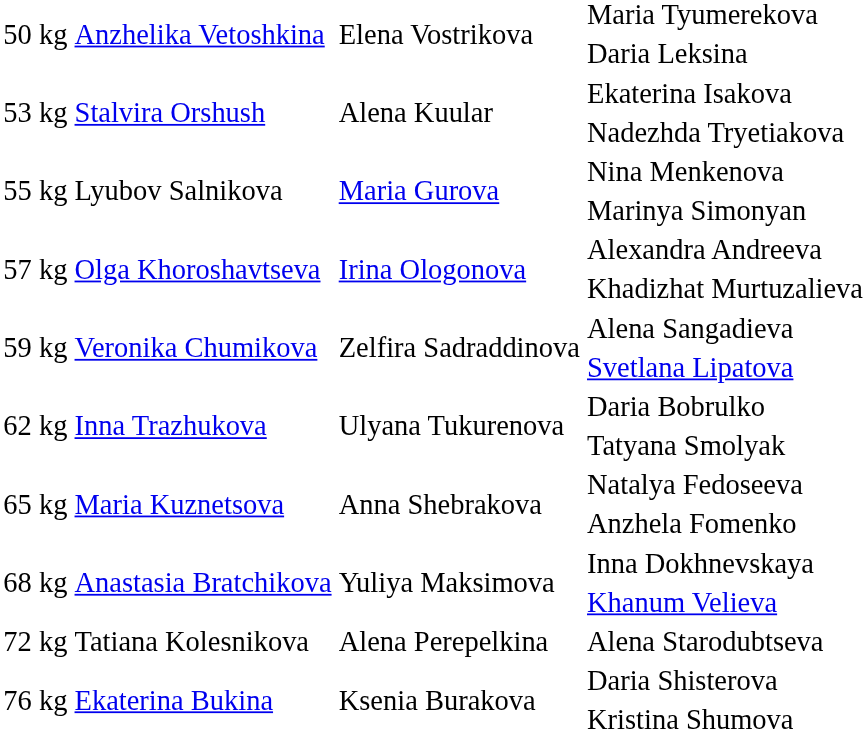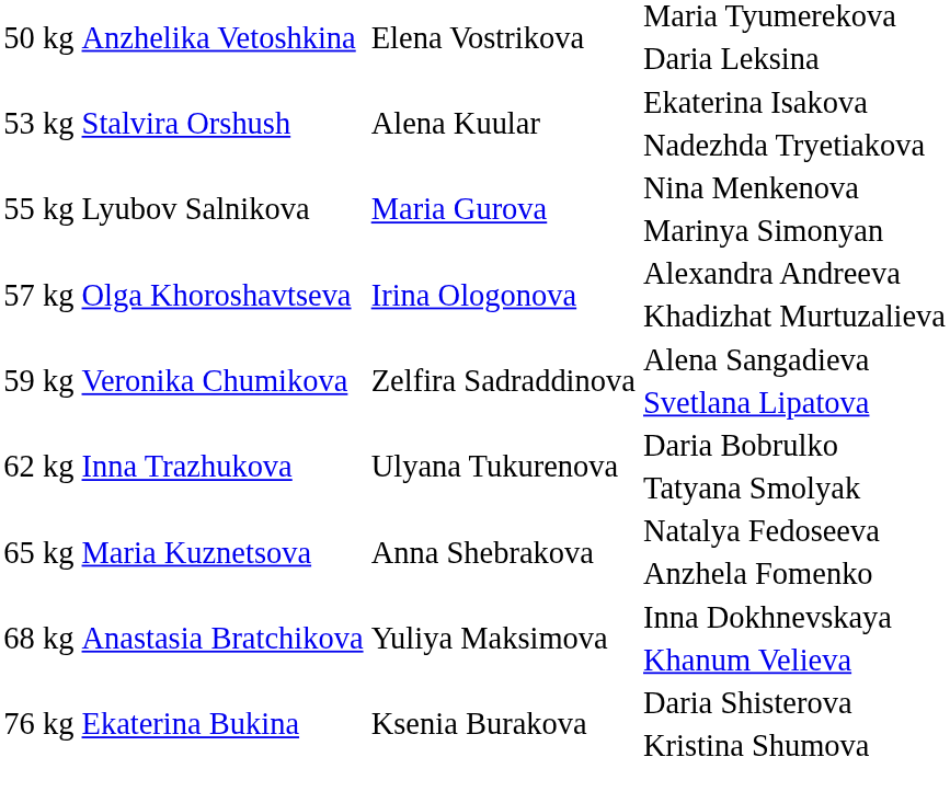- row: 72 kg | Tatiana Kolesnikova | Alena Perepelkina | Alena Starodubtseva
